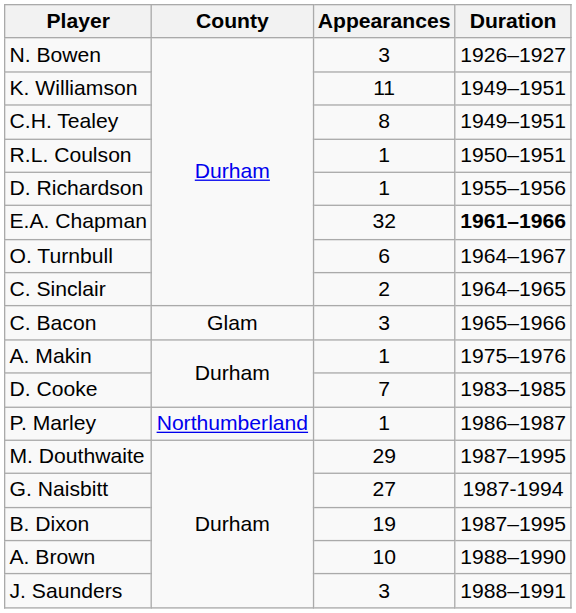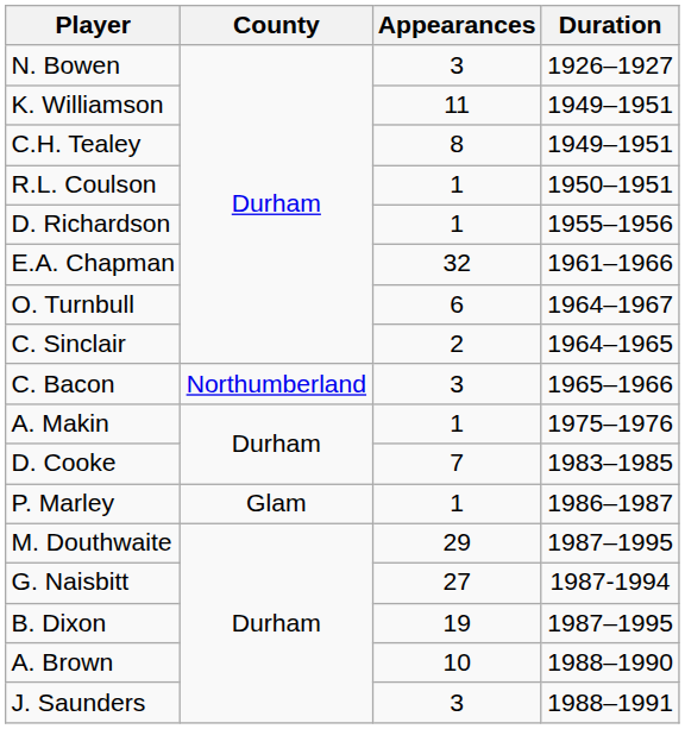E.A. Chapman | Duration: bold -> normal
C. Bacon | County: Glam -> Northumberland
P. Marley | County: Northumberland -> Glam
